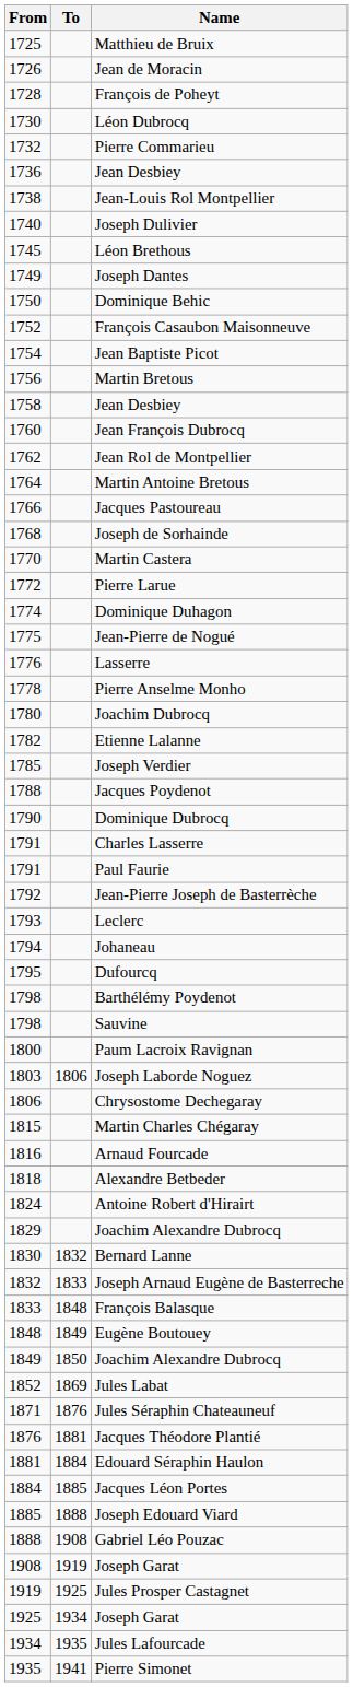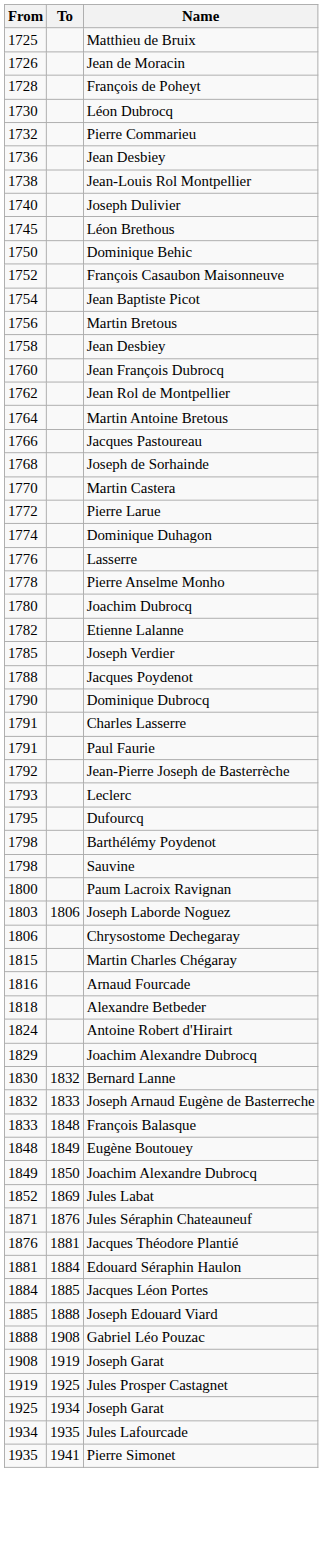- row: 1749 | Joseph Dantes
- row: 1775 | Jean-Pierre de Nogué
- row: 1794 | Johaneau
